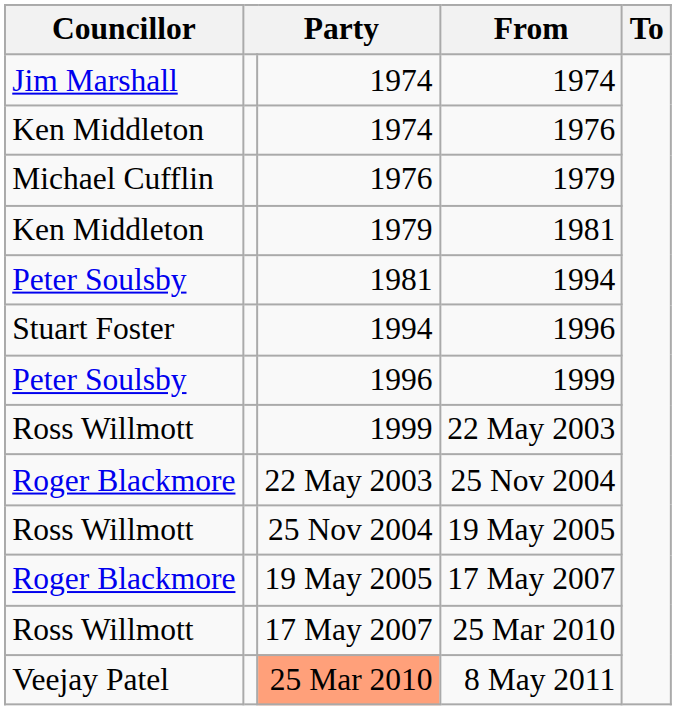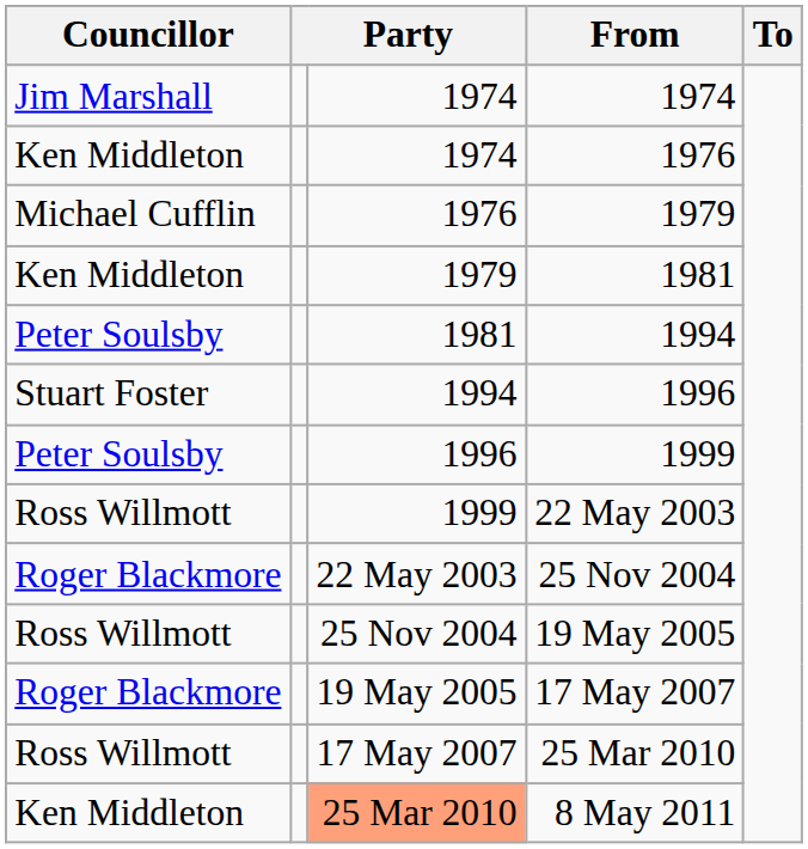8 May 2011 | Councillor: Veejay Patel -> Ken Middleton
